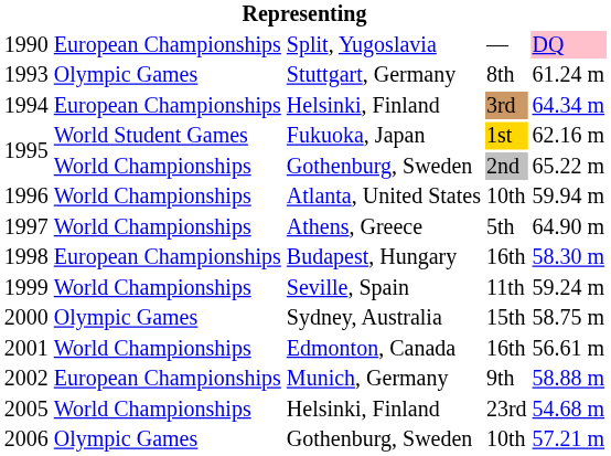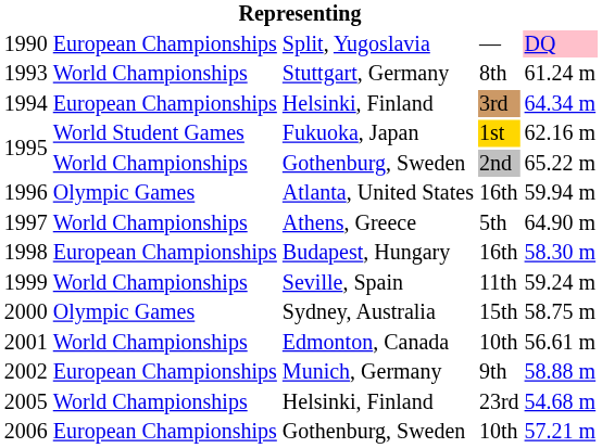1993 | column 2: Olympic Games -> World Championships
1996 | column 2: World Championships -> Olympic Games
1996 | column 4: 10th -> 16th
2001 | column 4: 16th -> 10th
2006 | column 2: Olympic Games -> European Championships
